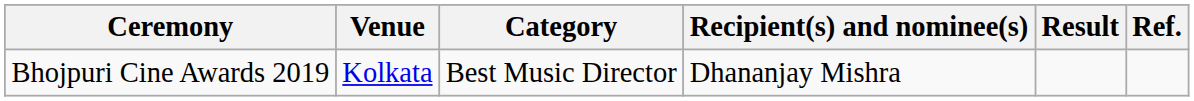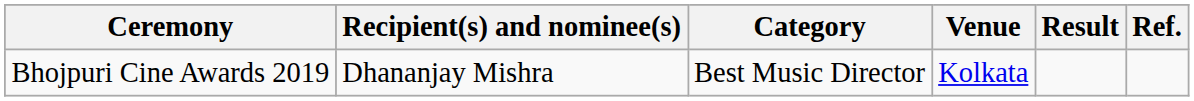columns swapped: Venue <-> Recipient(s) and nominee(s)
